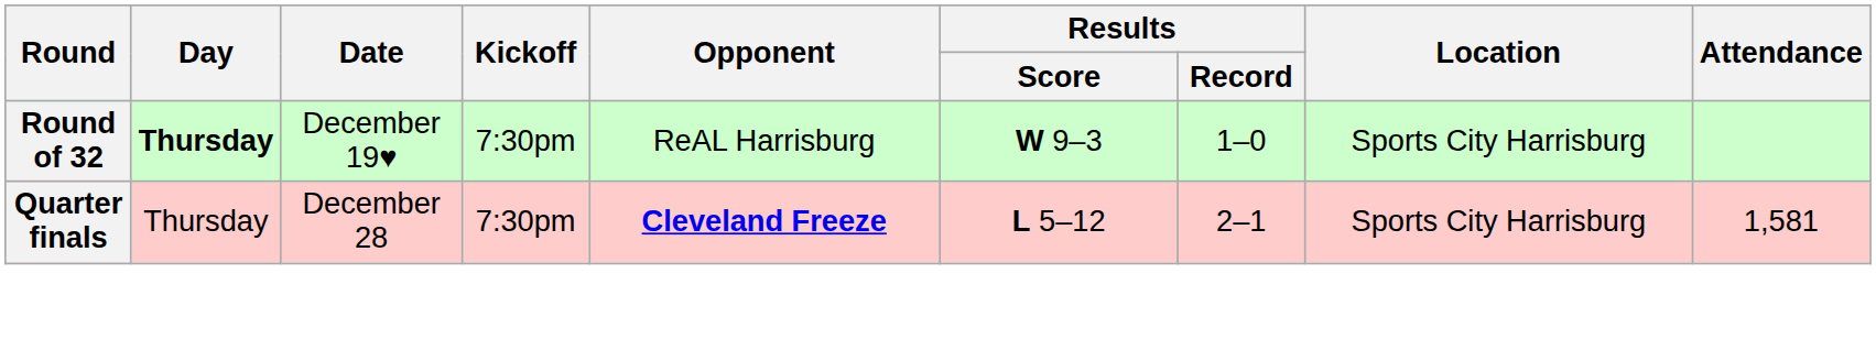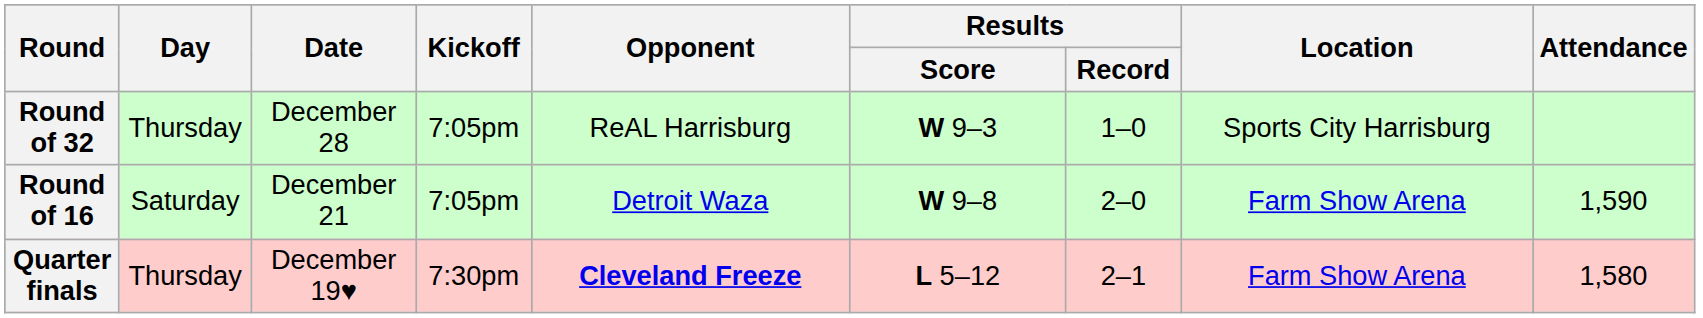Round of 32 | Day: bold -> normal
Round of 32 | Date: December 19♥ -> December 28
Round of 32 | Kickoff: 7:30pm -> 7:05pm
+ row: Round of 16 | Saturday | December 21 | 7:05pm | Detroit Waza | W 9–8 | 2–0 | Farm Show Arena | 1,590
Quarter finals | Date: December 28 -> December 19♥
Quarter finals | Location: Sports City Harrisburg -> Farm Show Arena
Quarter finals | Attendance: 1,581 -> 1,580
